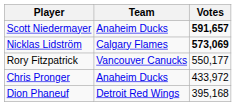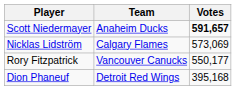Nicklas Lidström | Votes: bold -> normal
- row: Chris Pronger | Anaheim Ducks | 433,972
